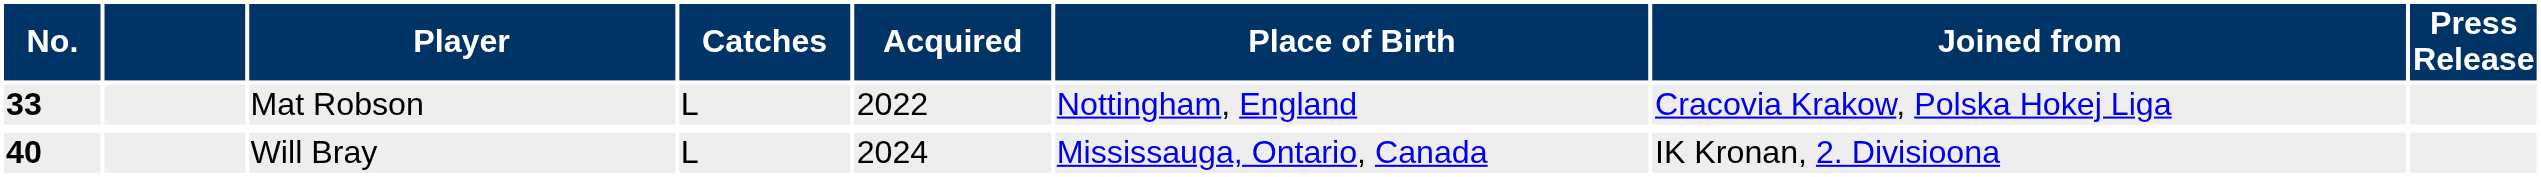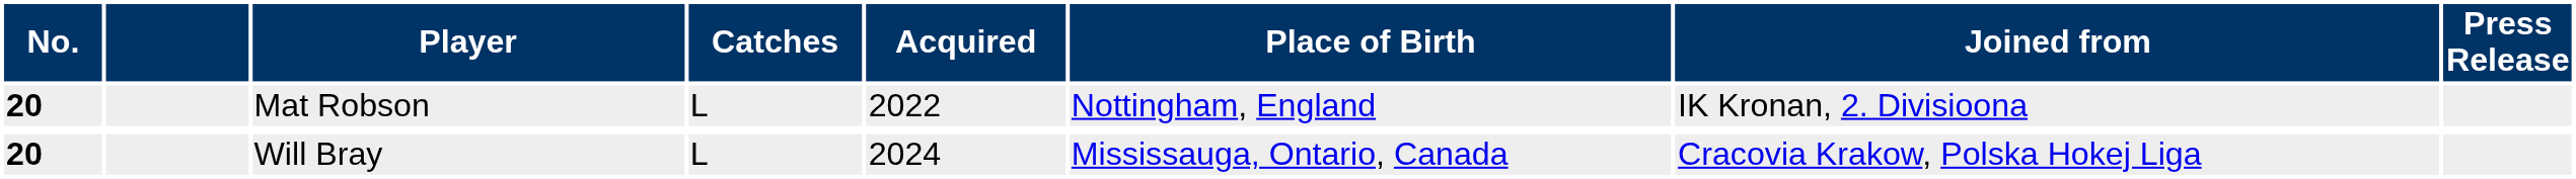Mat Robson | No.: 33 -> 20
Mat Robson | Joined from: Cracovia Krakow, Polska Hokej Liga -> IK Kronan, 2. Divisioona
Will Bray | No.: 40 -> 20
Will Bray | Joined from: IK Kronan, 2. Divisioona -> Cracovia Krakow, Polska Hokej Liga
